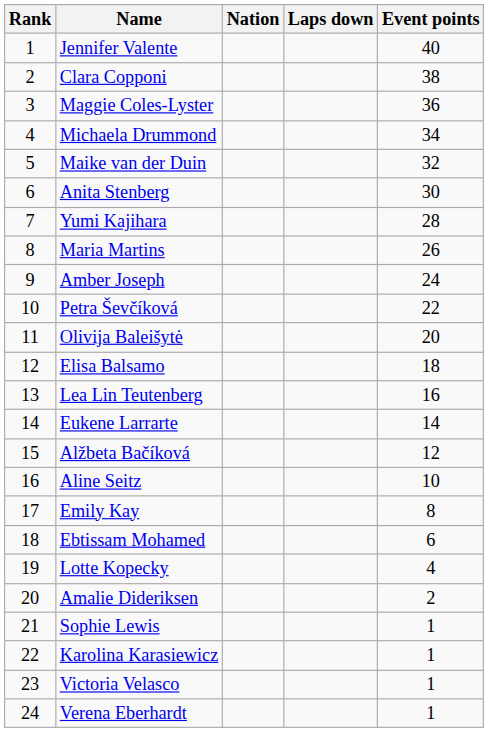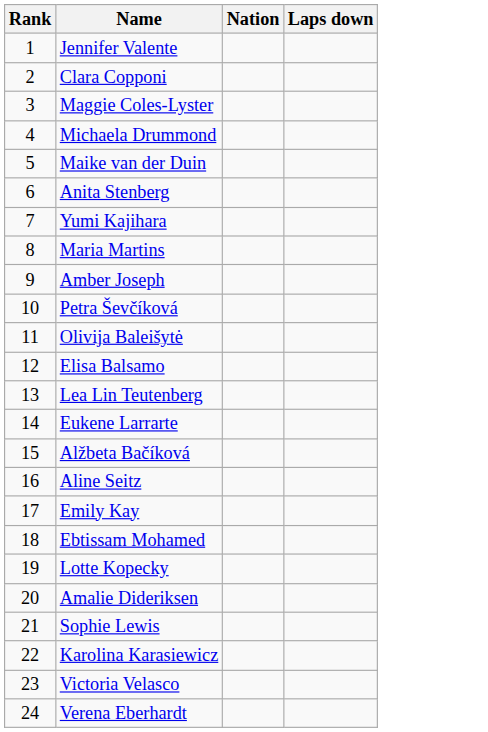- column: Event points | 40 | 38 | 36 | 34 | 32 | 30 | 28 | 26 | 24 | 22 | 20 | 18 | 16 | 14 | 12 | 10 | 8 | 6 | 4 | 2 | 1 | 1 | 1 | 1
